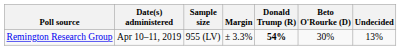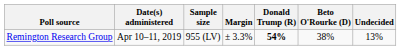Remington Research Group | Beto O'Rourke (D): 30% -> 38%
